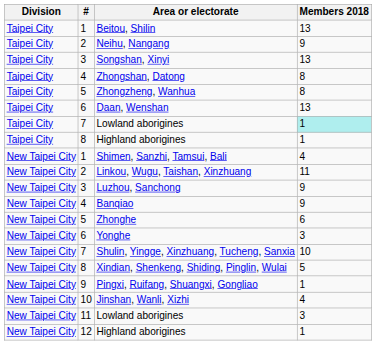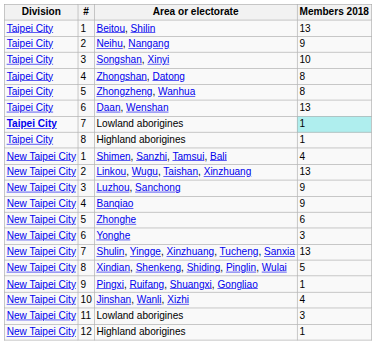Songshan, Xinyi | Members 2018: 13 -> 10
7 / Lowland aborigines | Division: normal -> bold
Linkou, Wugu, Taishan, Xinzhuang | Members 2018: 11 -> 13
Shulin, Yingge, Xinzhuang, Tucheng, Sanxia | Members 2018: 10 -> 13
